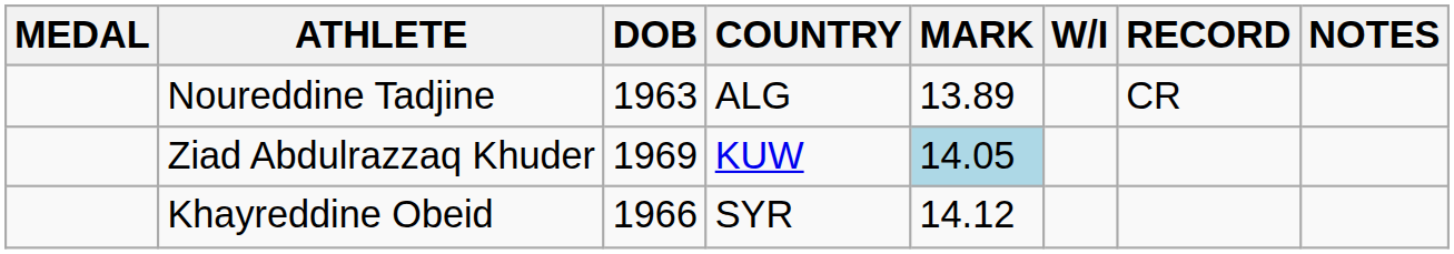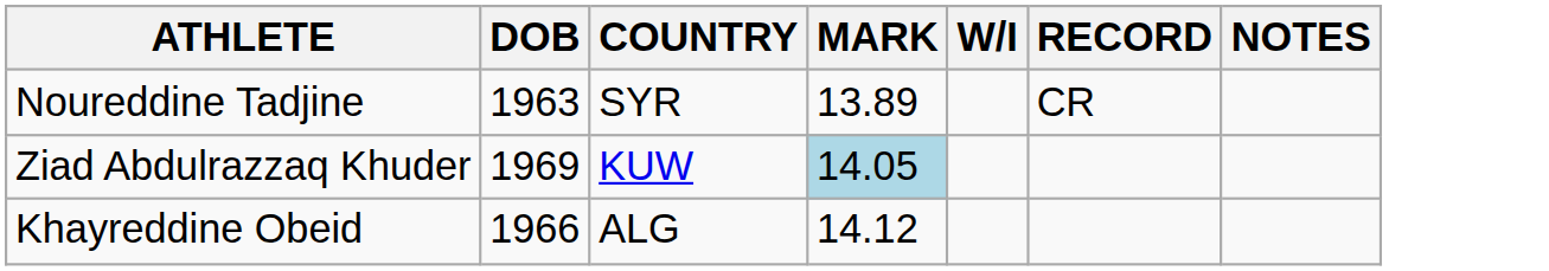- column: MEDAL
Noureddine Tadjine | COUNTRY: ALG -> SYR
Khayreddine Obeid | COUNTRY: SYR -> ALG
